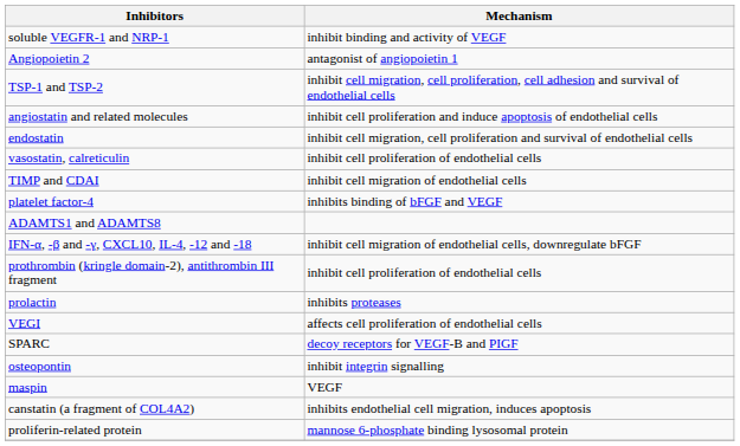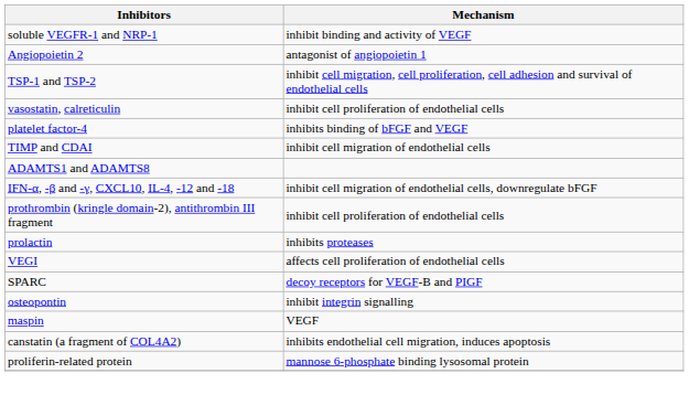- row: angiostatin and related molecules | inhibit cell proliferation and induce apoptosis of endothelial cells
- row: endostatin | inhibit cell migration, cell proliferation and survival of endothelial cells
rows swapped: platelet factor-4 <-> TIMP and CDAI
